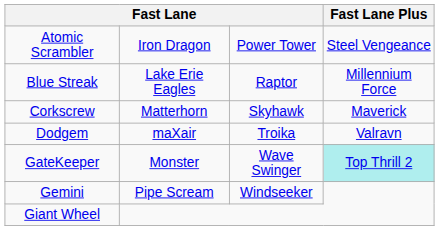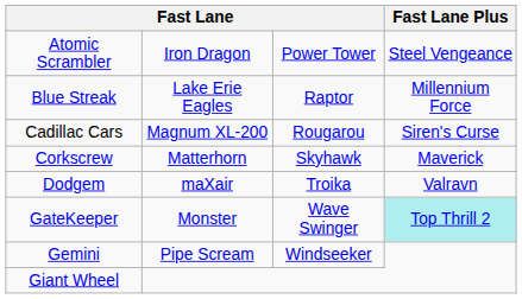+ row: Cadillac Cars | Magnum XL-200 | Rougarou | Siren's Curse
